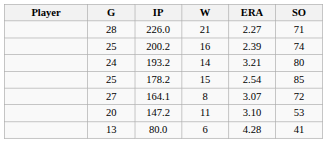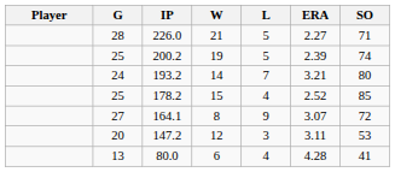+ column: L | 5 | 5 | 7 | 4 | 9 | 3 | 4
200.2 | W: 16 -> 19
178.2 | ERA: 2.54 -> 2.52
147.2 | W: 11 -> 12
147.2 | ERA: 3.10 -> 3.11
